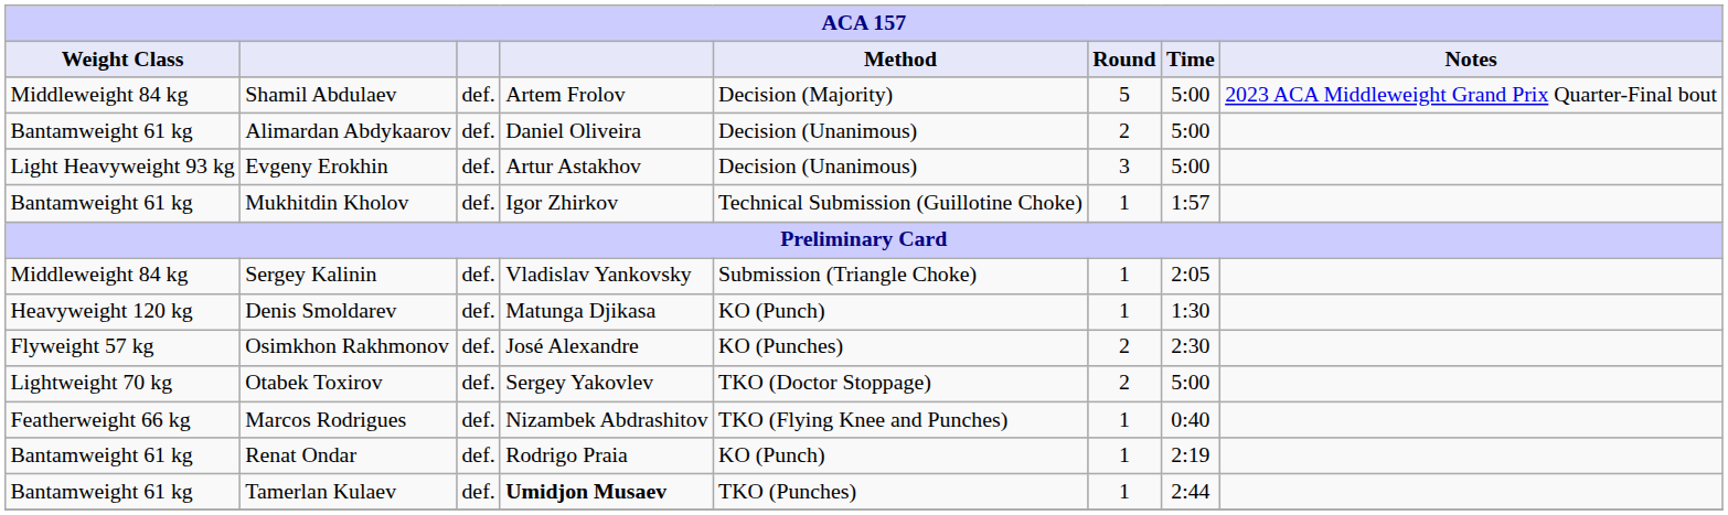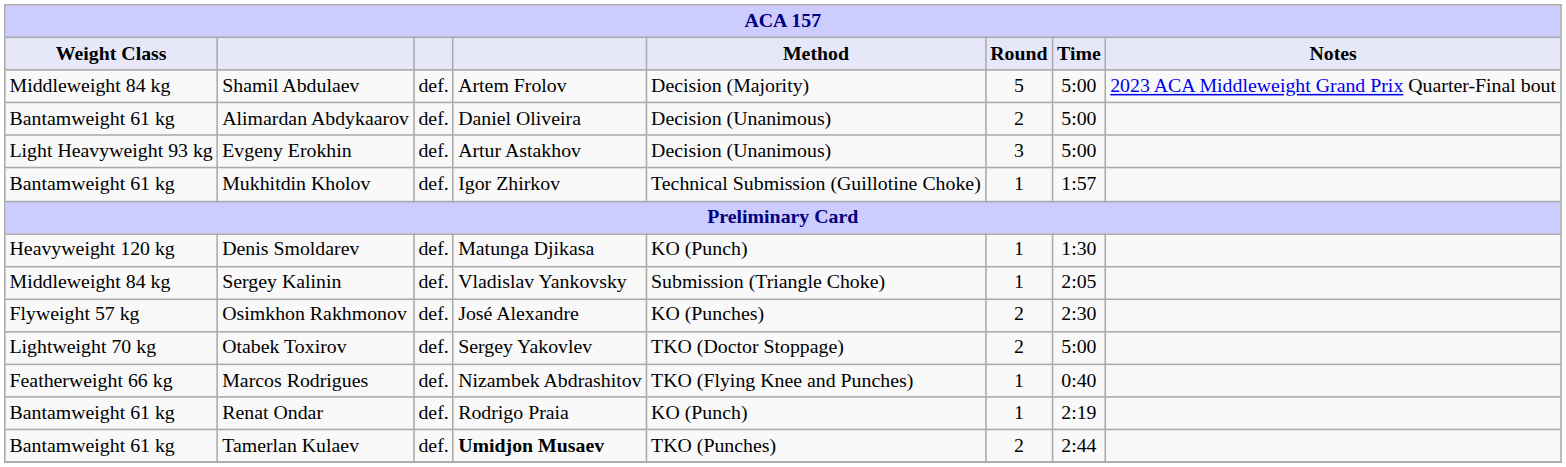rows swapped: Denis Smoldarev <-> Sergey Kalinin
Tamerlan Kulaev | Round: 1 -> 2
